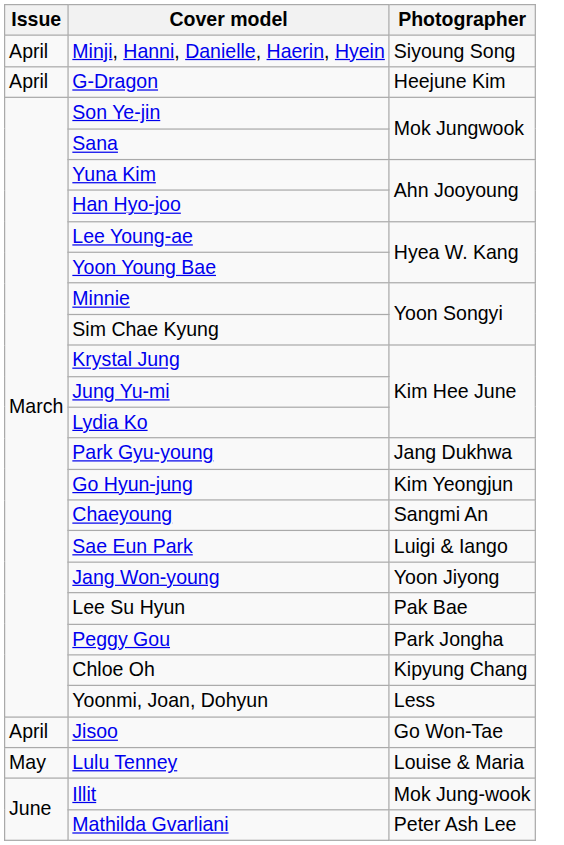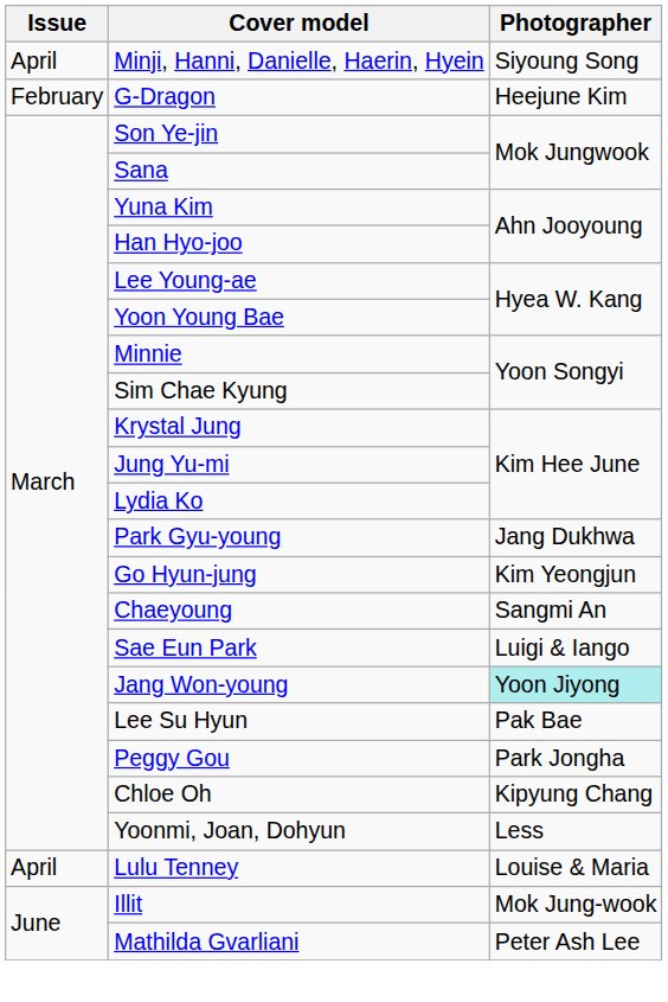G-Dragon | Issue: April -> February
Jang Won-young | Photographer: no background -> paleturquoise background
- row: April | Jisoo | Go Won-Tae
Lulu Tenney | Issue: May -> April
